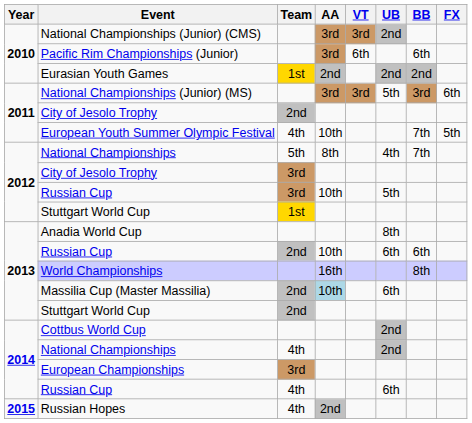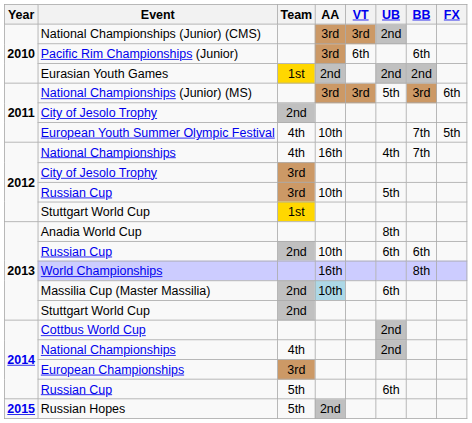2012 / National Championships | Team: 5th -> 4th
2012 / National Championships | AA: 8th -> 16th
2014 / Russian Cup | Team: 4th -> 5th
Russian Hopes | Team: 4th -> 5th
